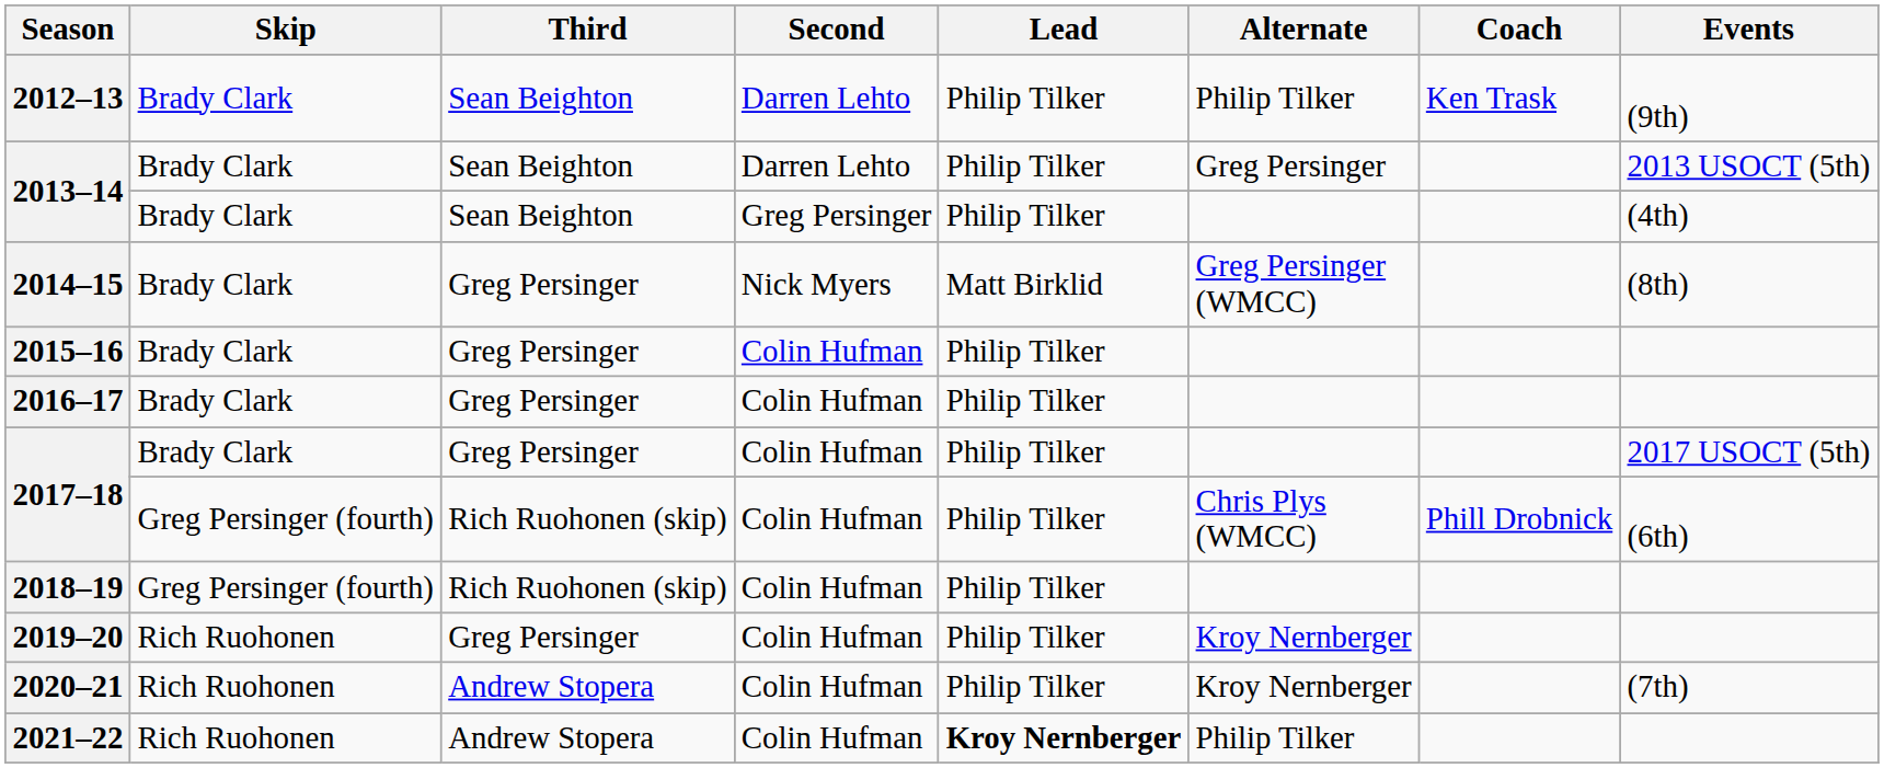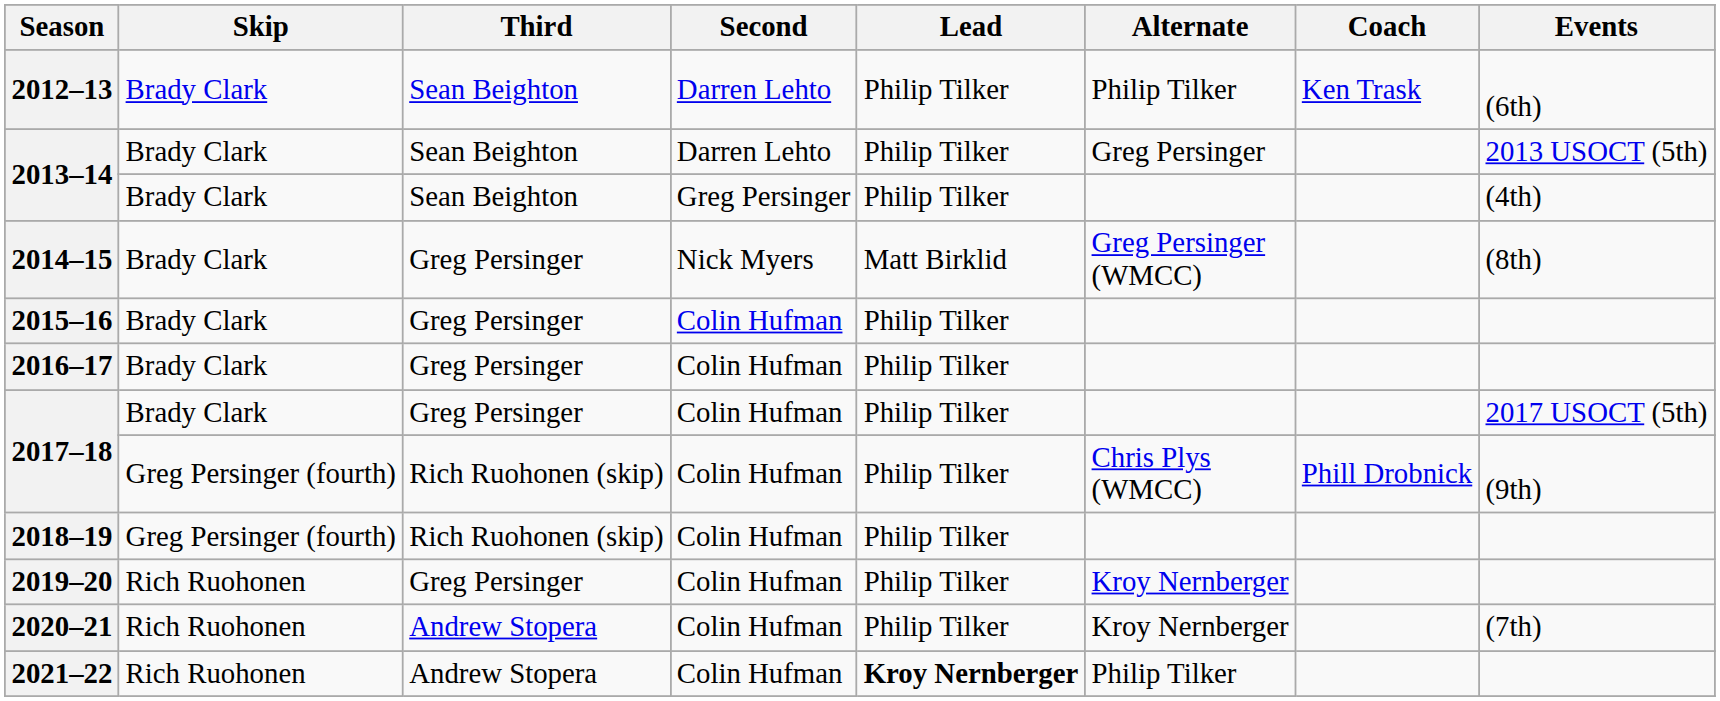2012–13 | Events: (9th) -> (6th)
2017–18 / Rich Ruohonen (skip) | Events: (6th) -> (9th)
